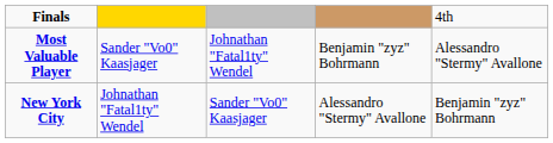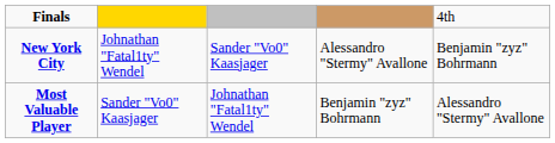rows swapped: New York City <-> Most Valuable Player
